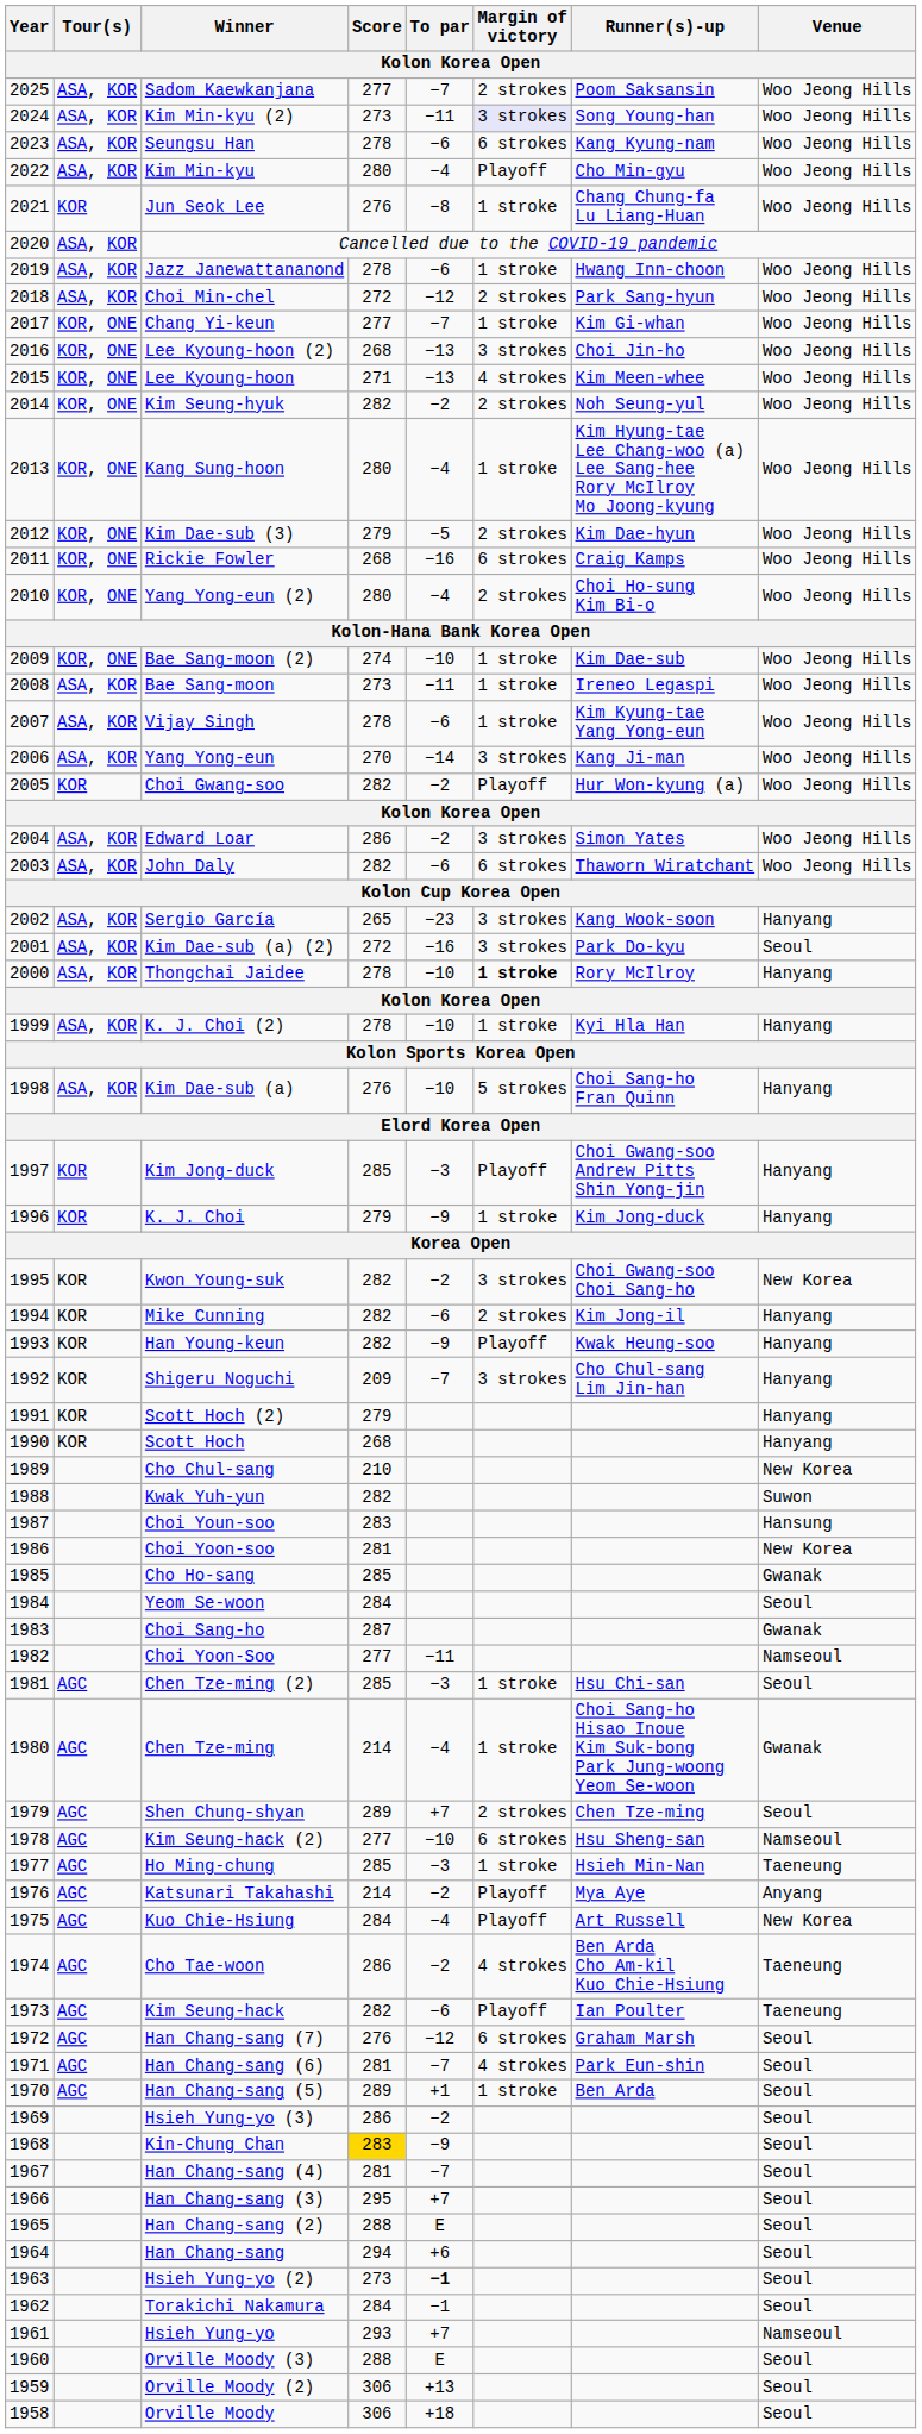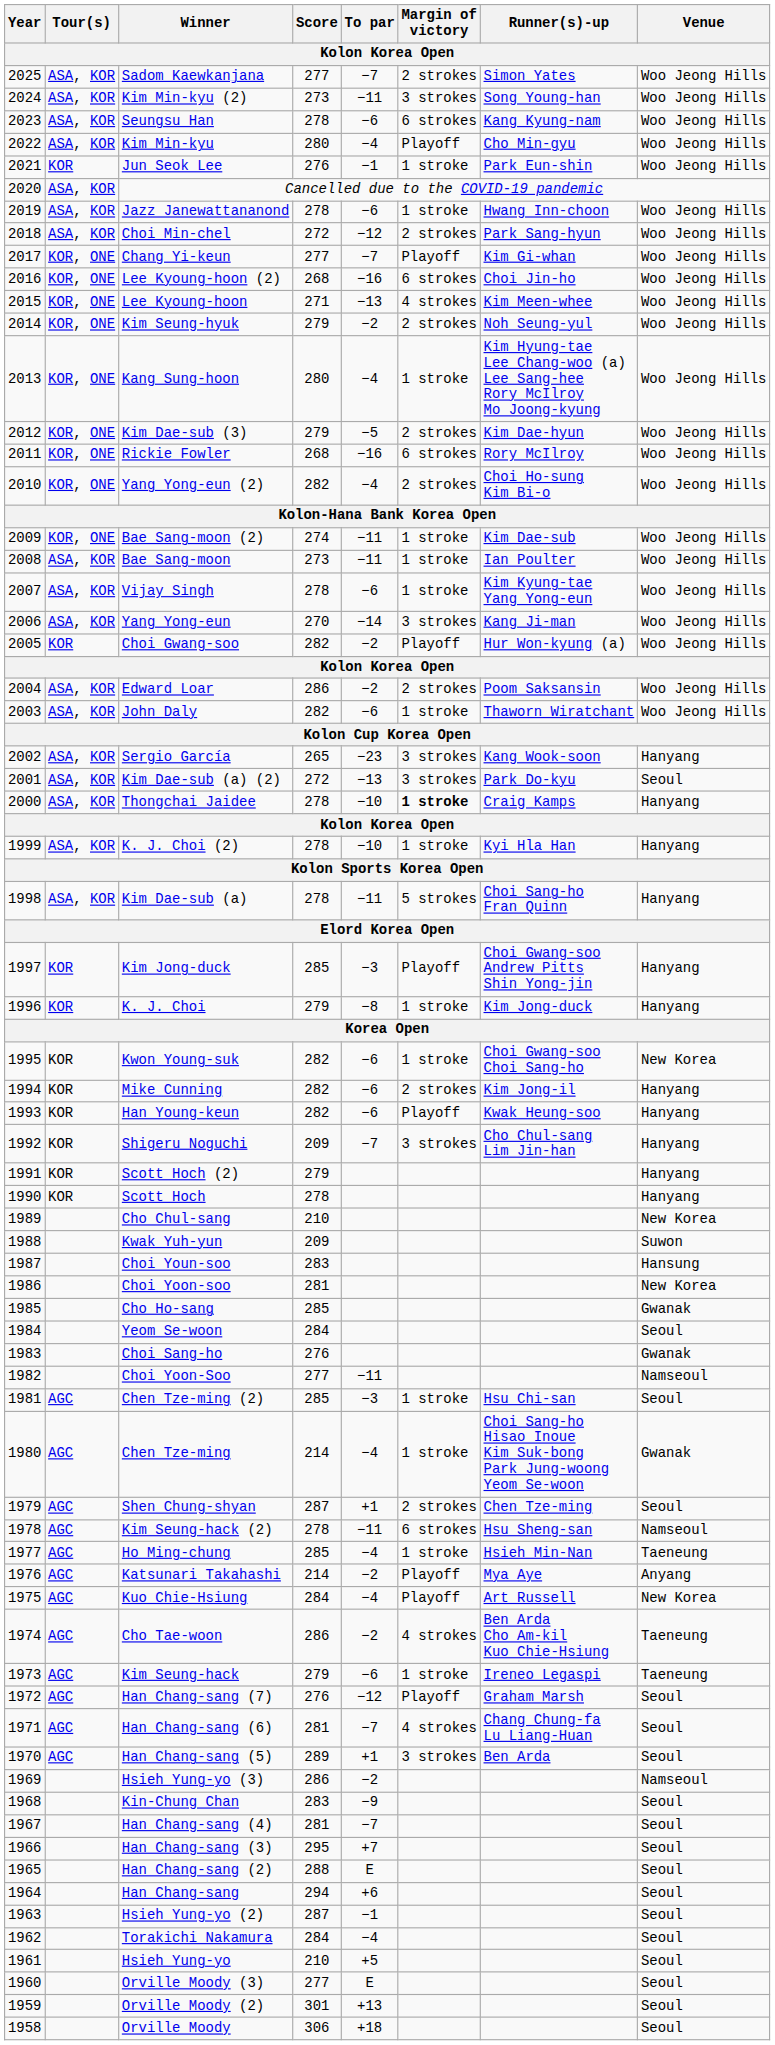Sadom Kaewkanjana | Runner(s)-up: Poom Saksansin -> Simon Yates
Kim Min-kyu (2) | Margin of victory: lavender background -> no background
Jun Seok Lee | To par: −8 -> −1
Jun Seok Lee | Runner(s)-up: Chang Chung-fa Lu Liang-Huan -> Park Eun-shin
Chang Yi-keun | Margin of victory: 1 stroke -> Playoff
Lee Kyoung-hoon (2) | To par: −13 -> −16
Lee Kyoung-hoon (2) | Margin of victory: 3 strokes -> 6 strokes
Kim Seung-hyuk | Score: 282 -> 279
Rickie Fowler | Runner(s)-up: Craig Kamps -> Rory McIlroy
Yang Yong-eun (2) | Score: 280 -> 282
Bae Sang-moon (2) | To par: −10 -> −11
Bae Sang-moon | Runner(s)-up: Ireneo Legaspi -> Ian Poulter
Edward Loar | Margin of victory: 3 strokes -> 2 strokes
Edward Loar | Runner(s)-up: Simon Yates -> Poom Saksansin
John Daly | Margin of victory: 6 strokes -> 1 stroke
Kim Dae-sub (a) (2) | To par: −16 -> −13
Thongchai Jaidee | Runner(s)-up: Rory McIlroy -> Craig Kamps
Kim Dae-sub (a) | Score: 276 -> 278
Kim Dae-sub (a) | To par: −10 -> −11
K. J. Choi | To par: −9 -> −8
Kwon Young-suk | To par: −2 -> −6
Kwon Young-suk | Margin of victory: 3 strokes -> 1 stroke
Han Young-keun | To par: −9 -> −6
Scott Hoch | Score: 268 -> 278
Kwak Yuh-yun | Score: 282 -> 209
Choi Sang-ho | Score: 287 -> 276
Shen Chung-shyan | Score: 289 -> 287
Shen Chung-shyan | To par: +7 -> +1
Kim Seung-hack (2) | Score: 277 -> 278
Kim Seung-hack (2) | To par: −10 -> −11
Ho Ming-chung | To par: −3 -> −4
Kim Seung-hack | Score: 282 -> 279
Kim Seung-hack | Margin of victory: Playoff -> 1 stroke
Kim Seung-hack | Runner(s)-up: Ian Poulter -> Ireneo Legaspi
Han Chang-sang (7) | Margin of victory: 6 strokes -> Playoff
Han Chang-sang (6) | Runner(s)-up: Park Eun-shin -> Chang Chung-fa Lu Liang-Huan
Han Chang-sang (5) | Margin of victory: 1 stroke -> 3 strokes
Hsieh Yung-yo (3) | Venue: Seoul -> Namseoul
Kin-Chung Chan | Score: gold background -> no background
Hsieh Yung-yo (2) | Score: 273 -> 287
Hsieh Yung-yo (2) | To par: bold -> normal
Torakichi Nakamura | To par: −1 -> −4
Hsieh Yung-yo | Score: 293 -> 210
Hsieh Yung-yo | To par: +7 -> +5
Hsieh Yung-yo | Venue: Namseoul -> Seoul
Orville Moody (3) | Score: 288 -> 277
Orville Moody (2) | Score: 306 -> 301
